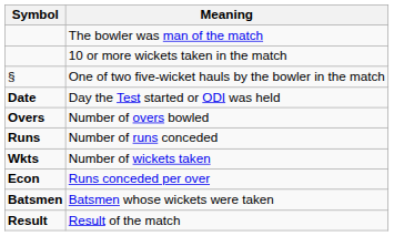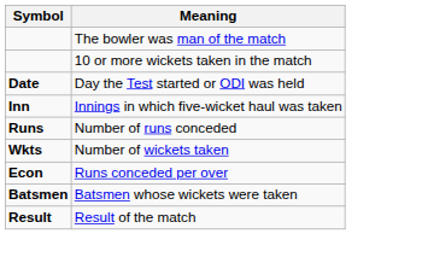- row: § | One of two five-wicket hauls by the bowler in the match
+ row: Inn | Innings in which five-wicket haul was taken
- row: Overs | Number of overs bowled
